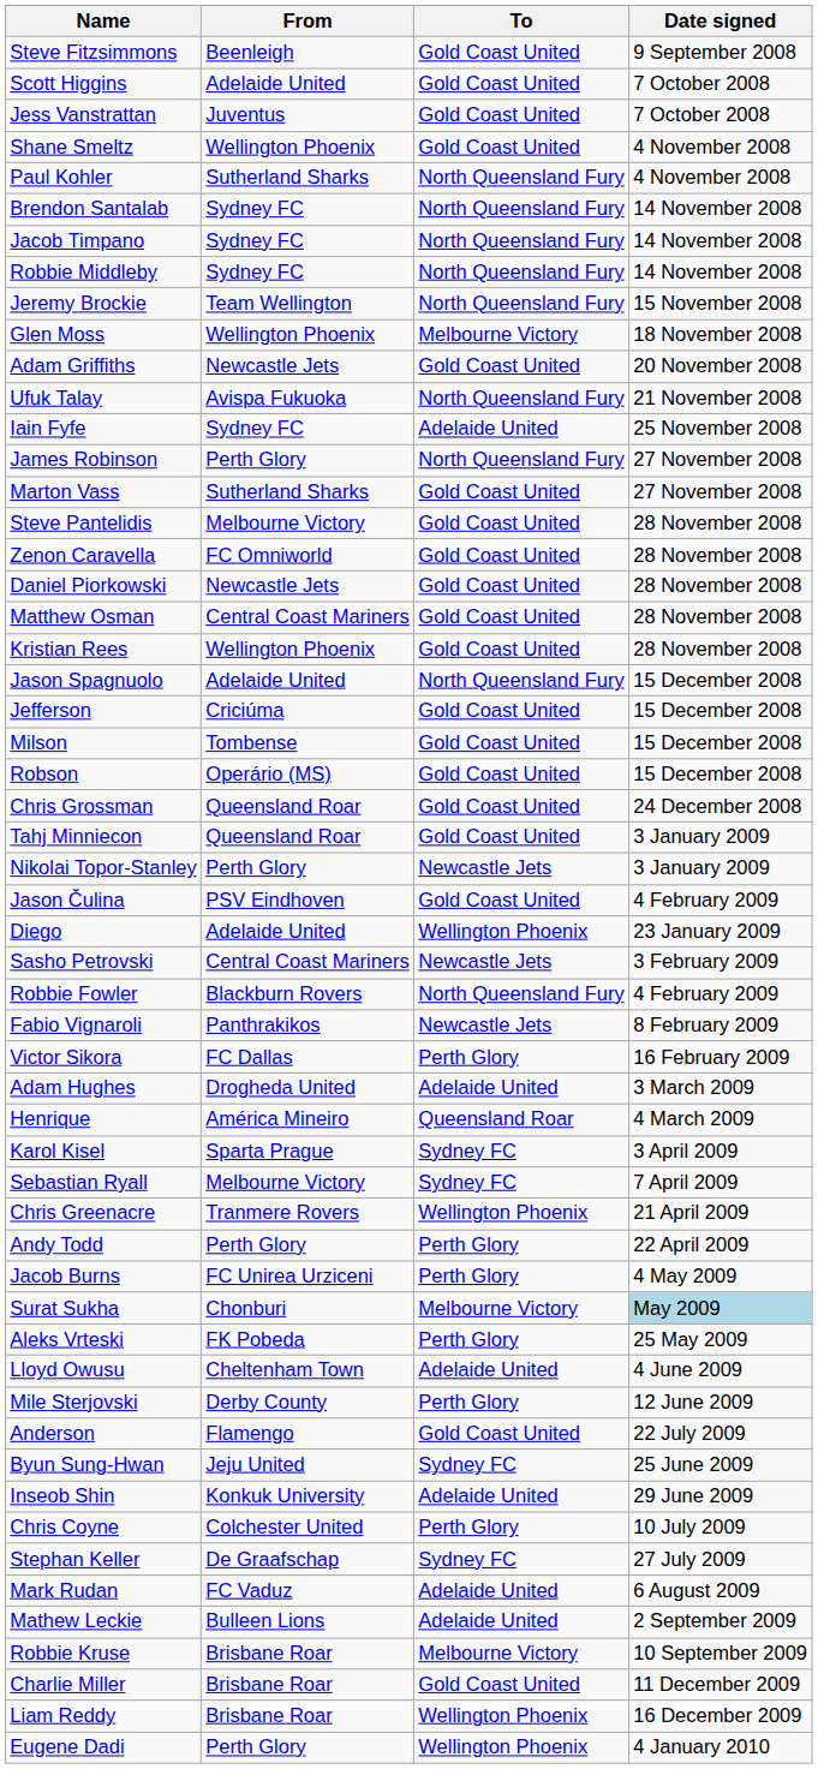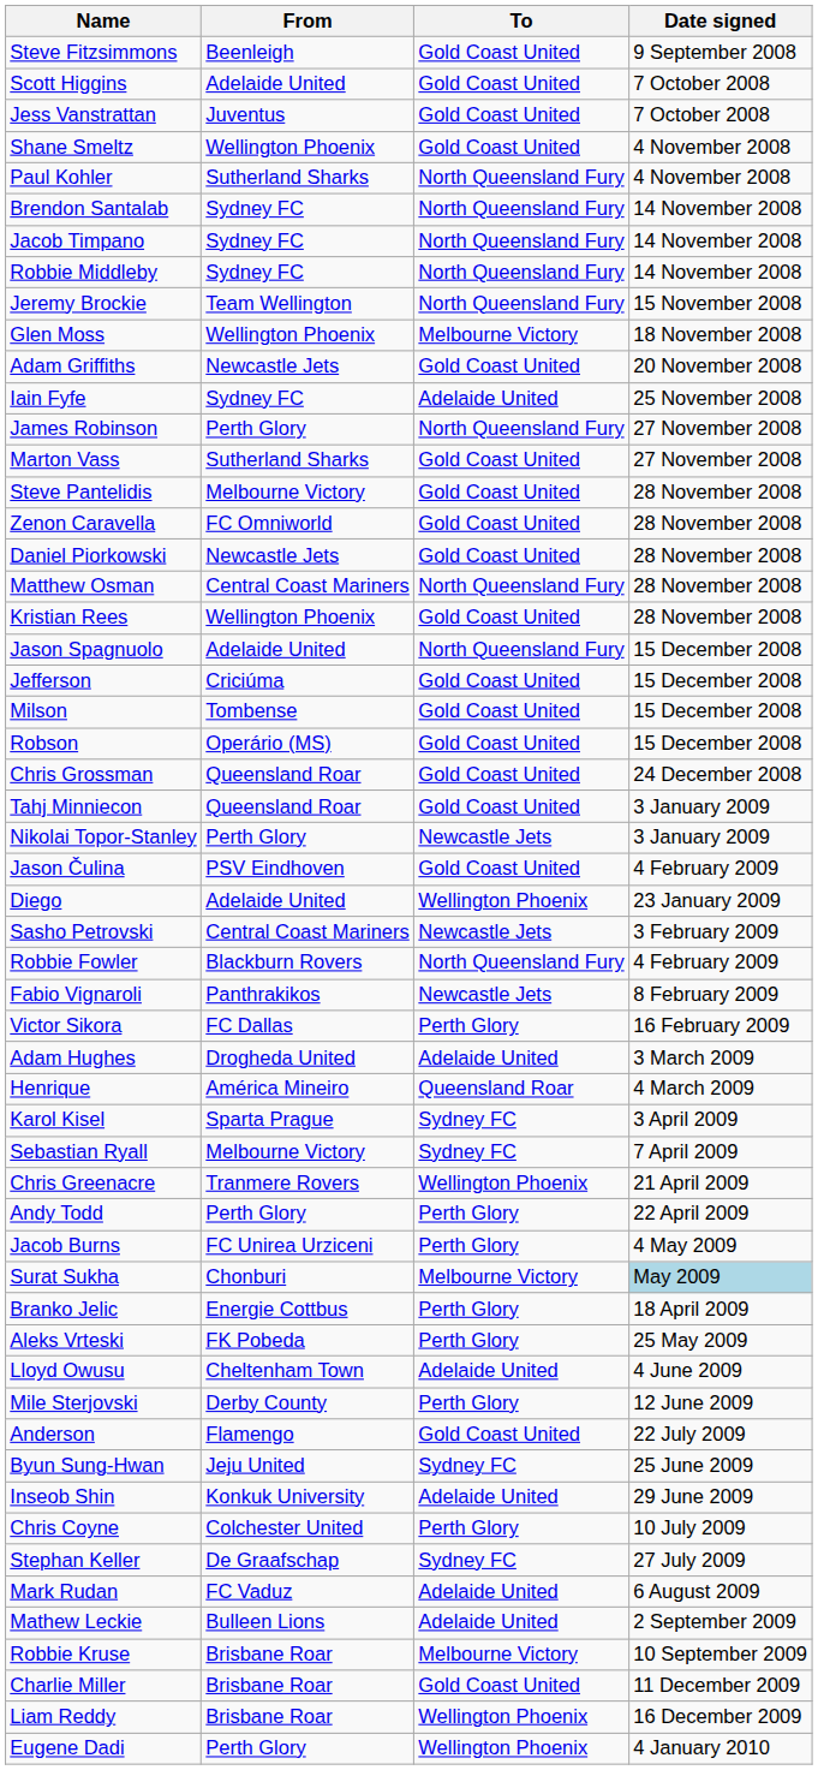- row: Ufuk Talay | Avispa Fukuoka | North Queensland Fury | 21 November 2008
Matthew Osman | To: Gold Coast United -> North Queensland Fury
+ row: Branko Jelic | Energie Cottbus | Perth Glory | 18 April 2009
